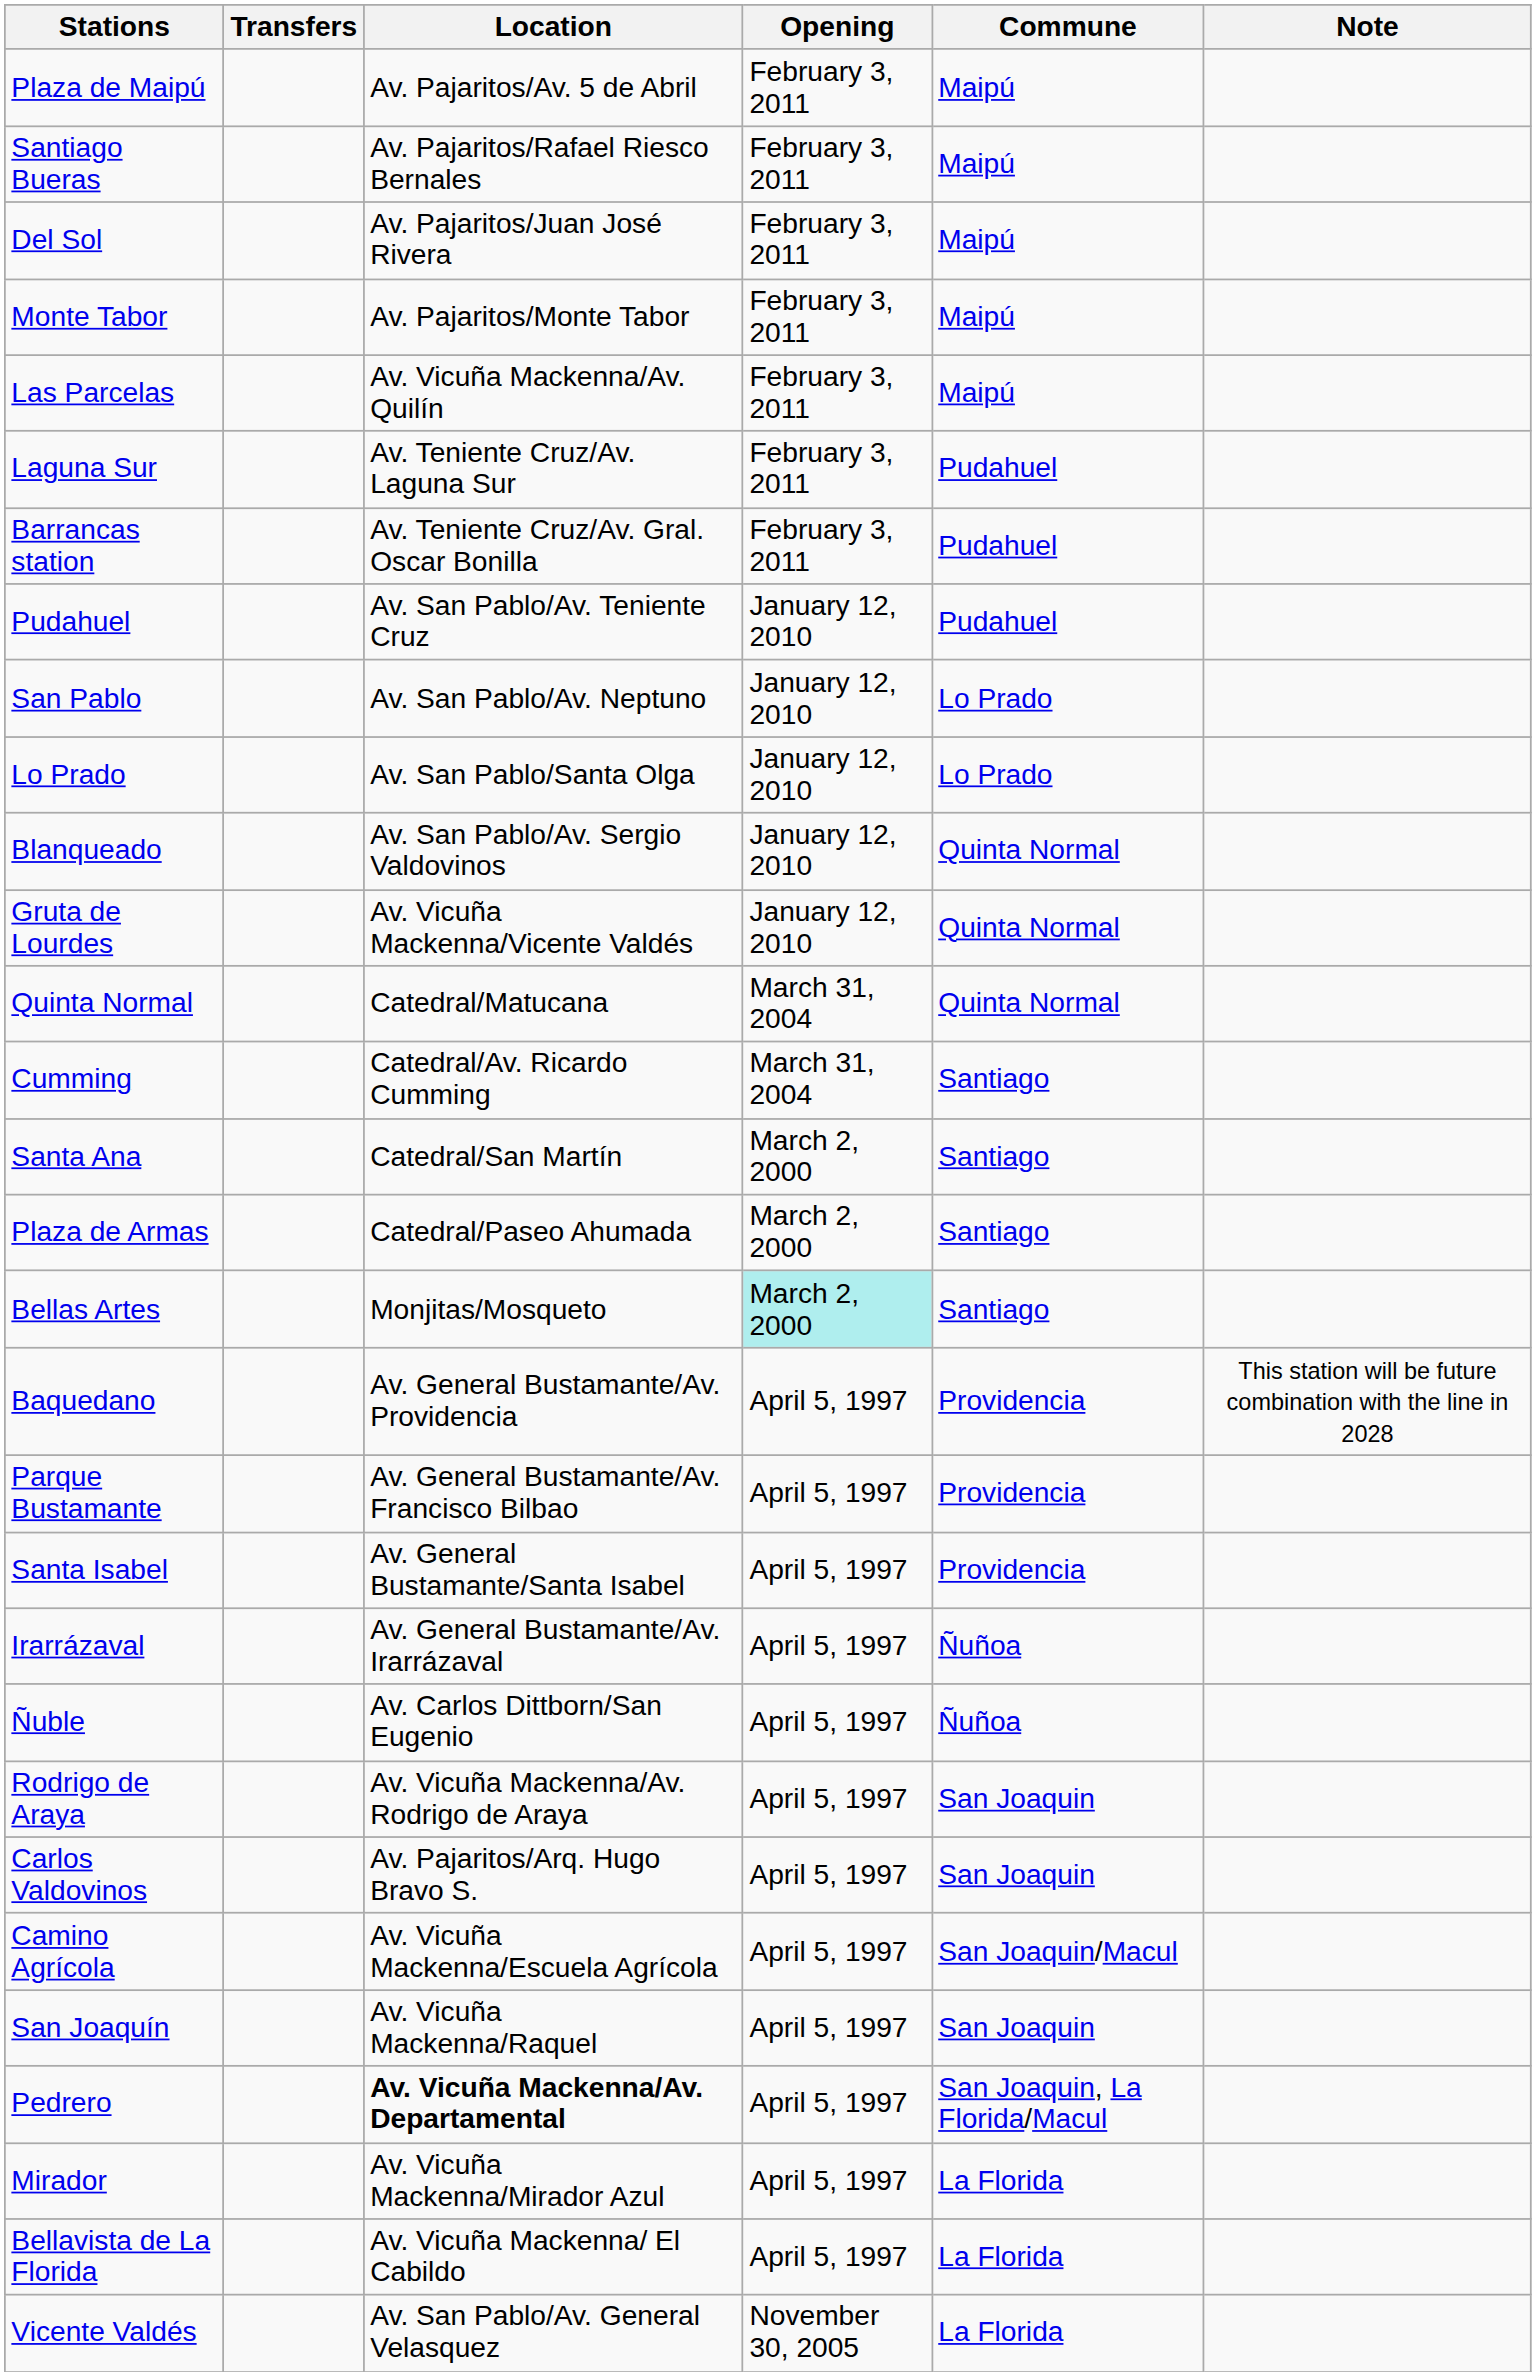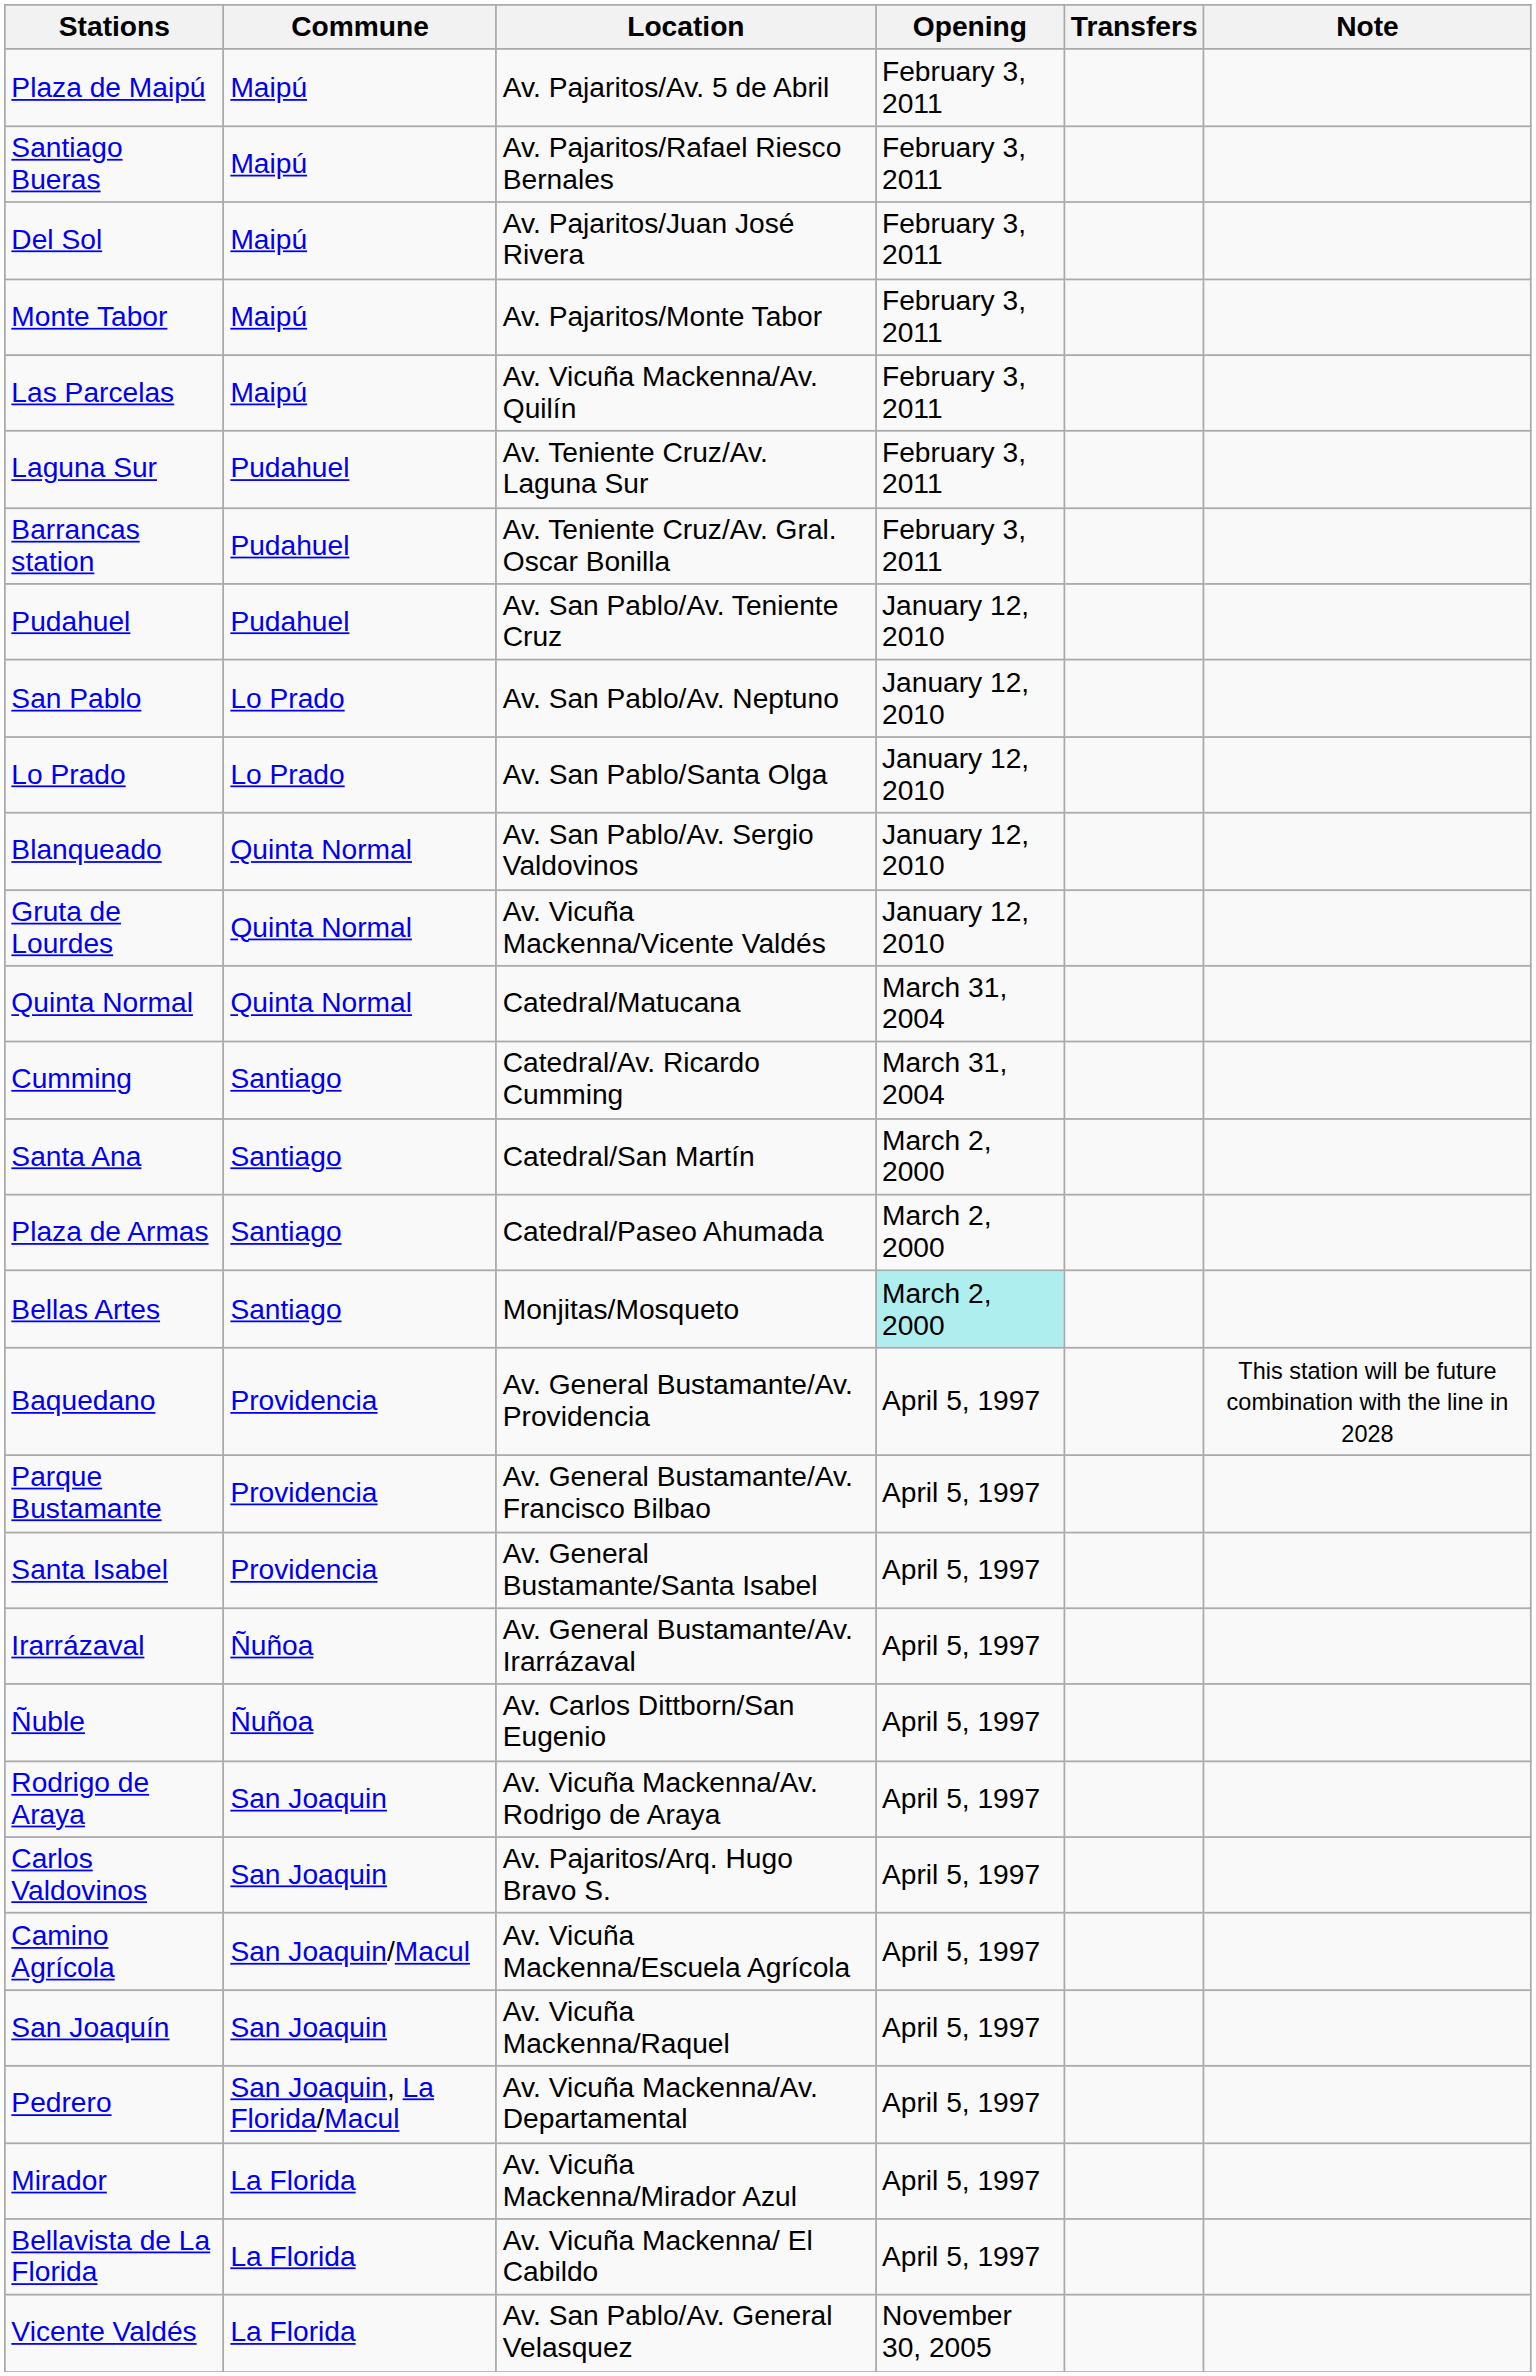columns swapped: Transfers <-> Commune
Pedrero | Location: bold -> normal
